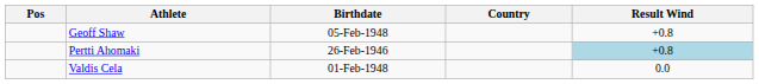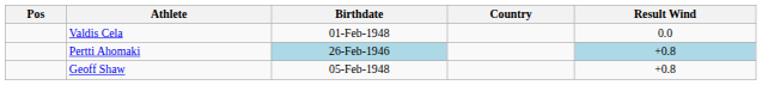rows swapped: Valdis Cela <-> Geoff Shaw
Pertti Ahomaki | Birthdate: no background -> lightblue background
